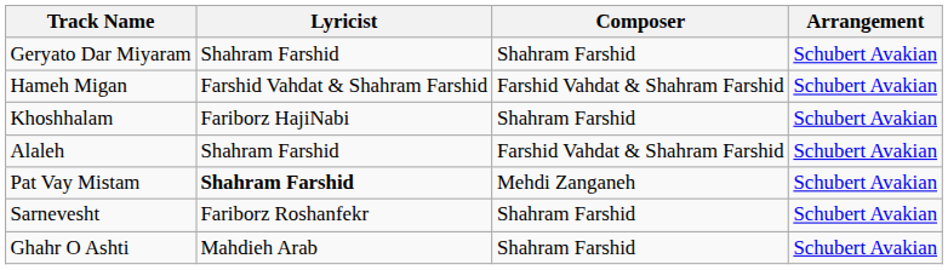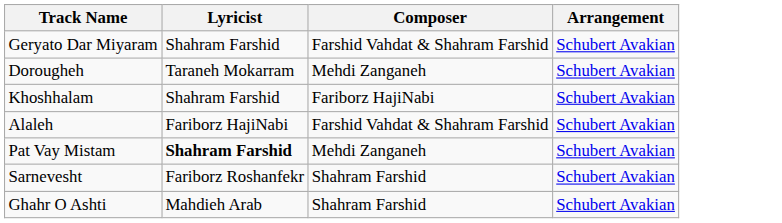Geryato Dar Miyaram | Composer: Shahram Farshid -> Farshid Vahdat & Shahram Farshid
+ row: Dorougheh | Taraneh Mokarram | Mehdi Zanganeh | Schubert Avakian
- row: Hameh Migan | Farshid Vahdat & Shahram Farshid | Farshid Vahdat & Shahram Farshid | Schubert Avakian
Khoshhalam | Lyricist: Fariborz HajiNabi -> Shahram Farshid
Khoshhalam | Composer: Shahram Farshid -> Fariborz HajiNabi
Alaleh | Lyricist: Shahram Farshid -> Fariborz HajiNabi
